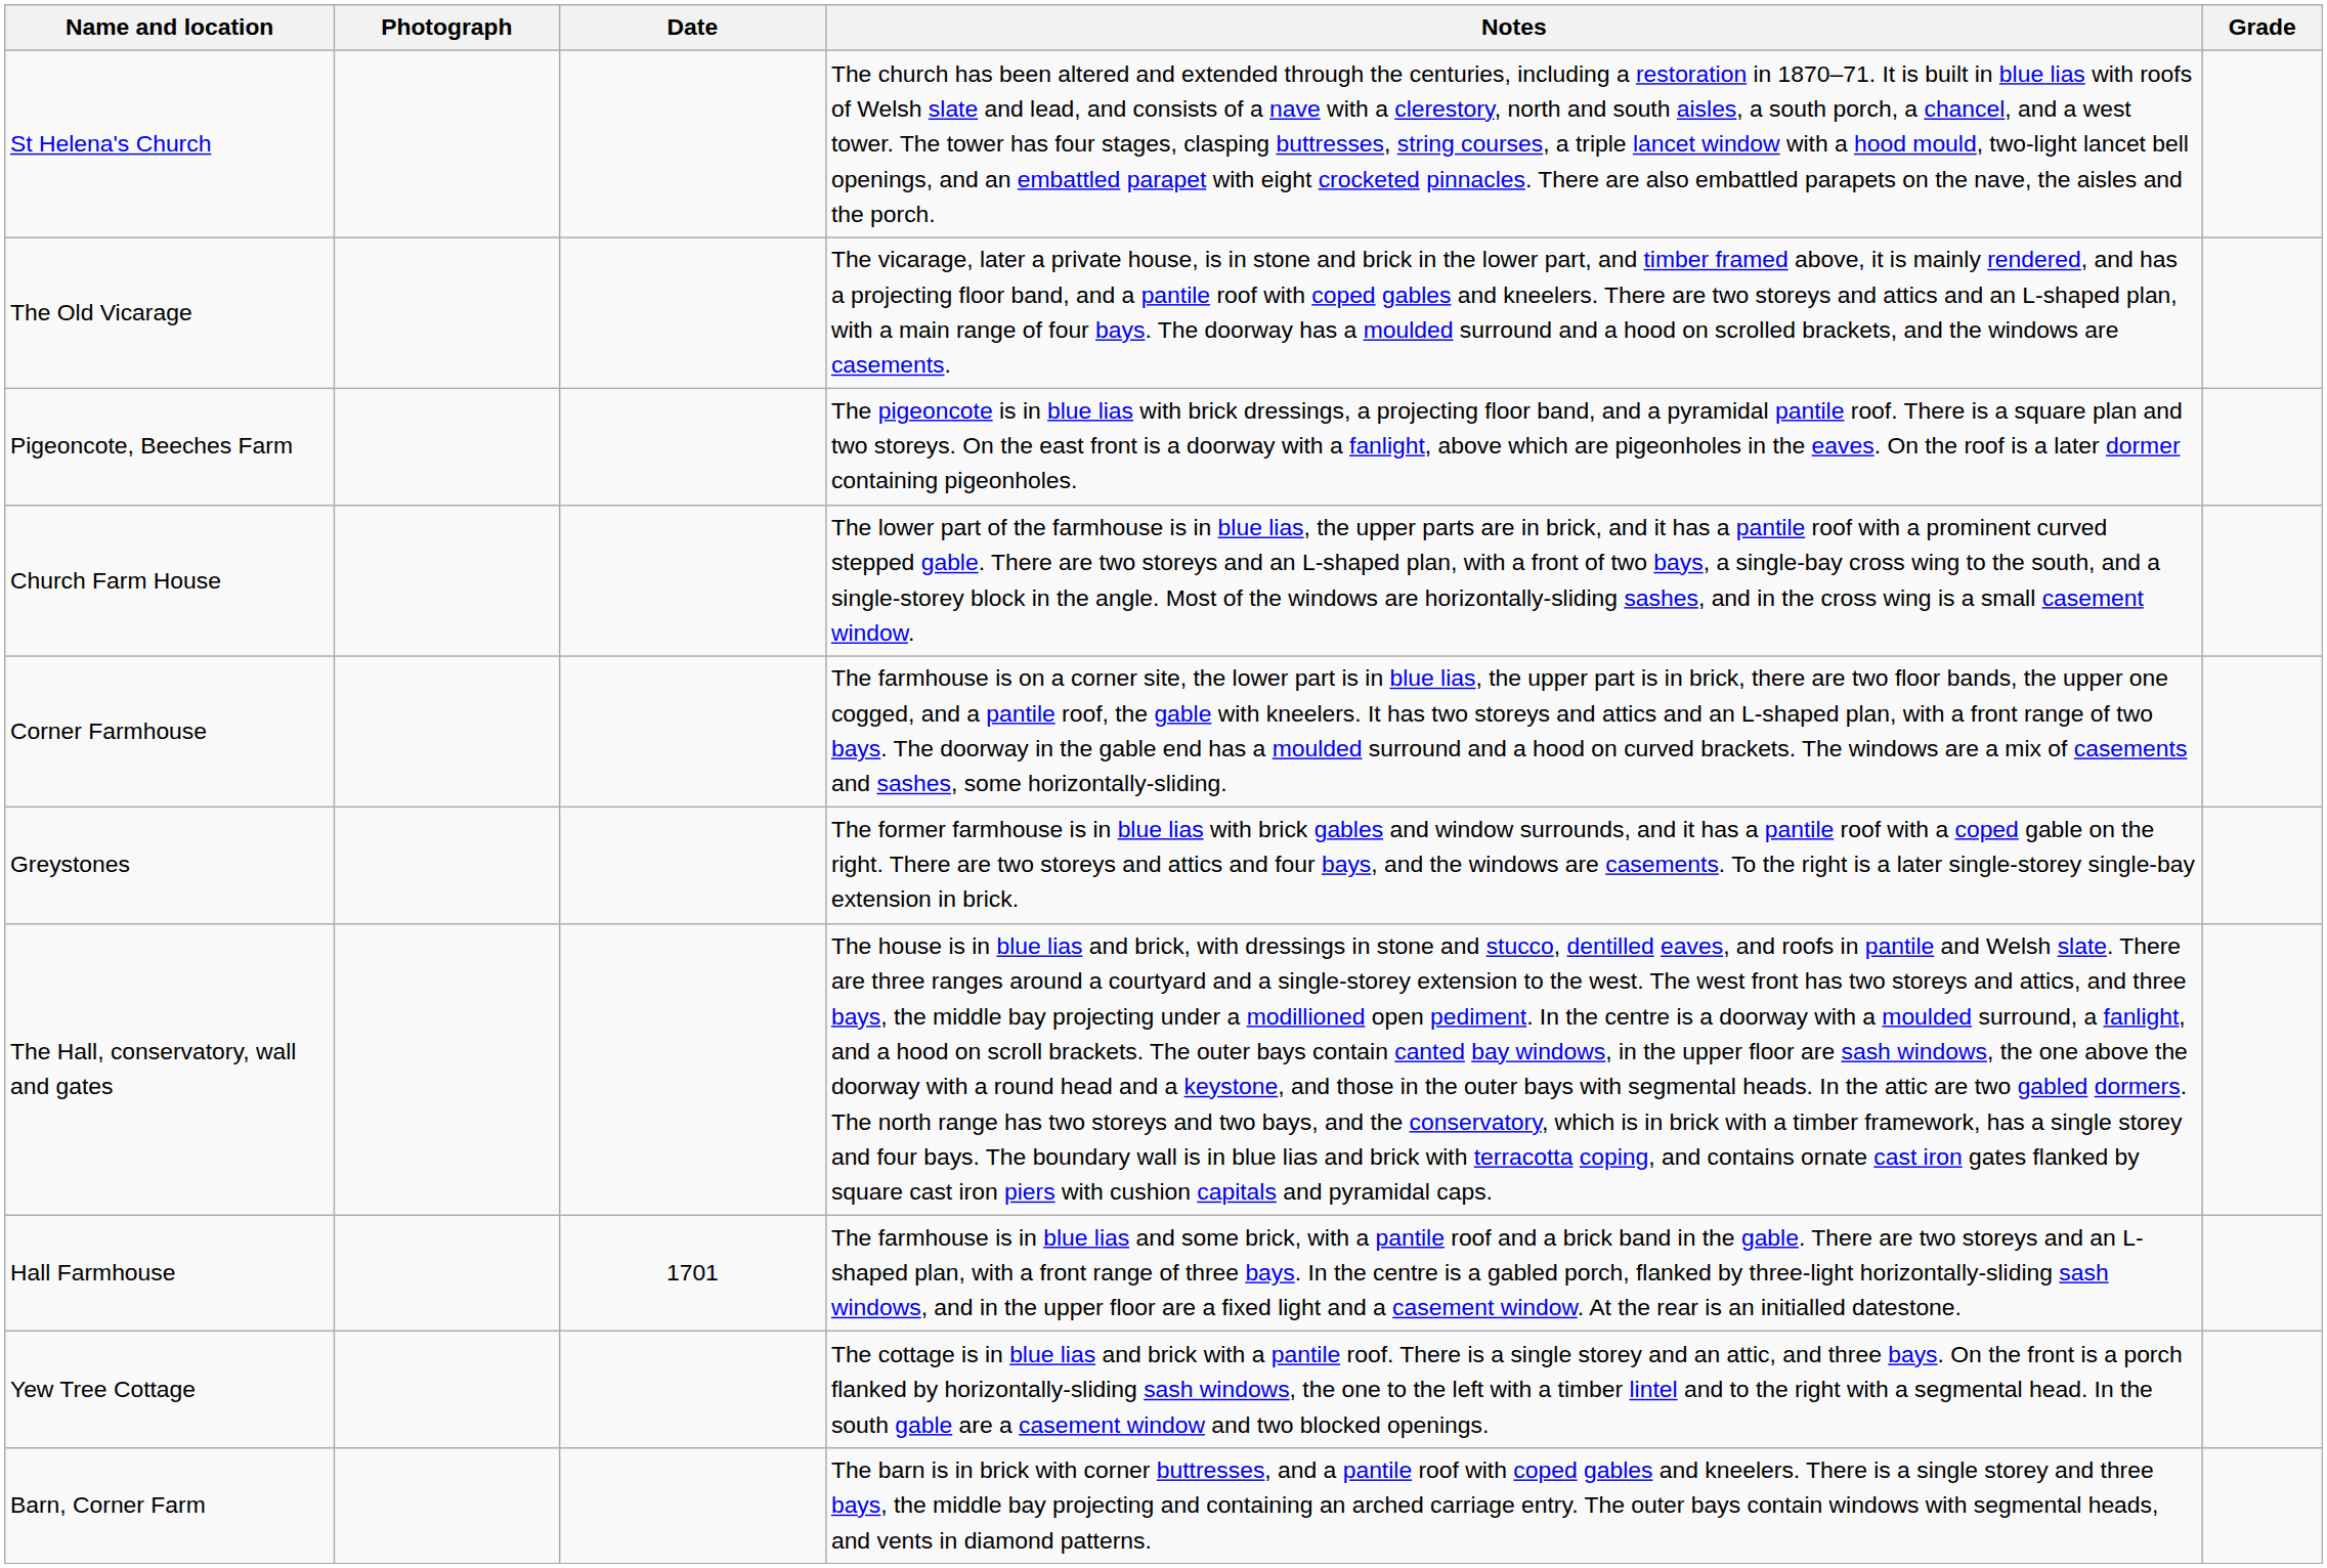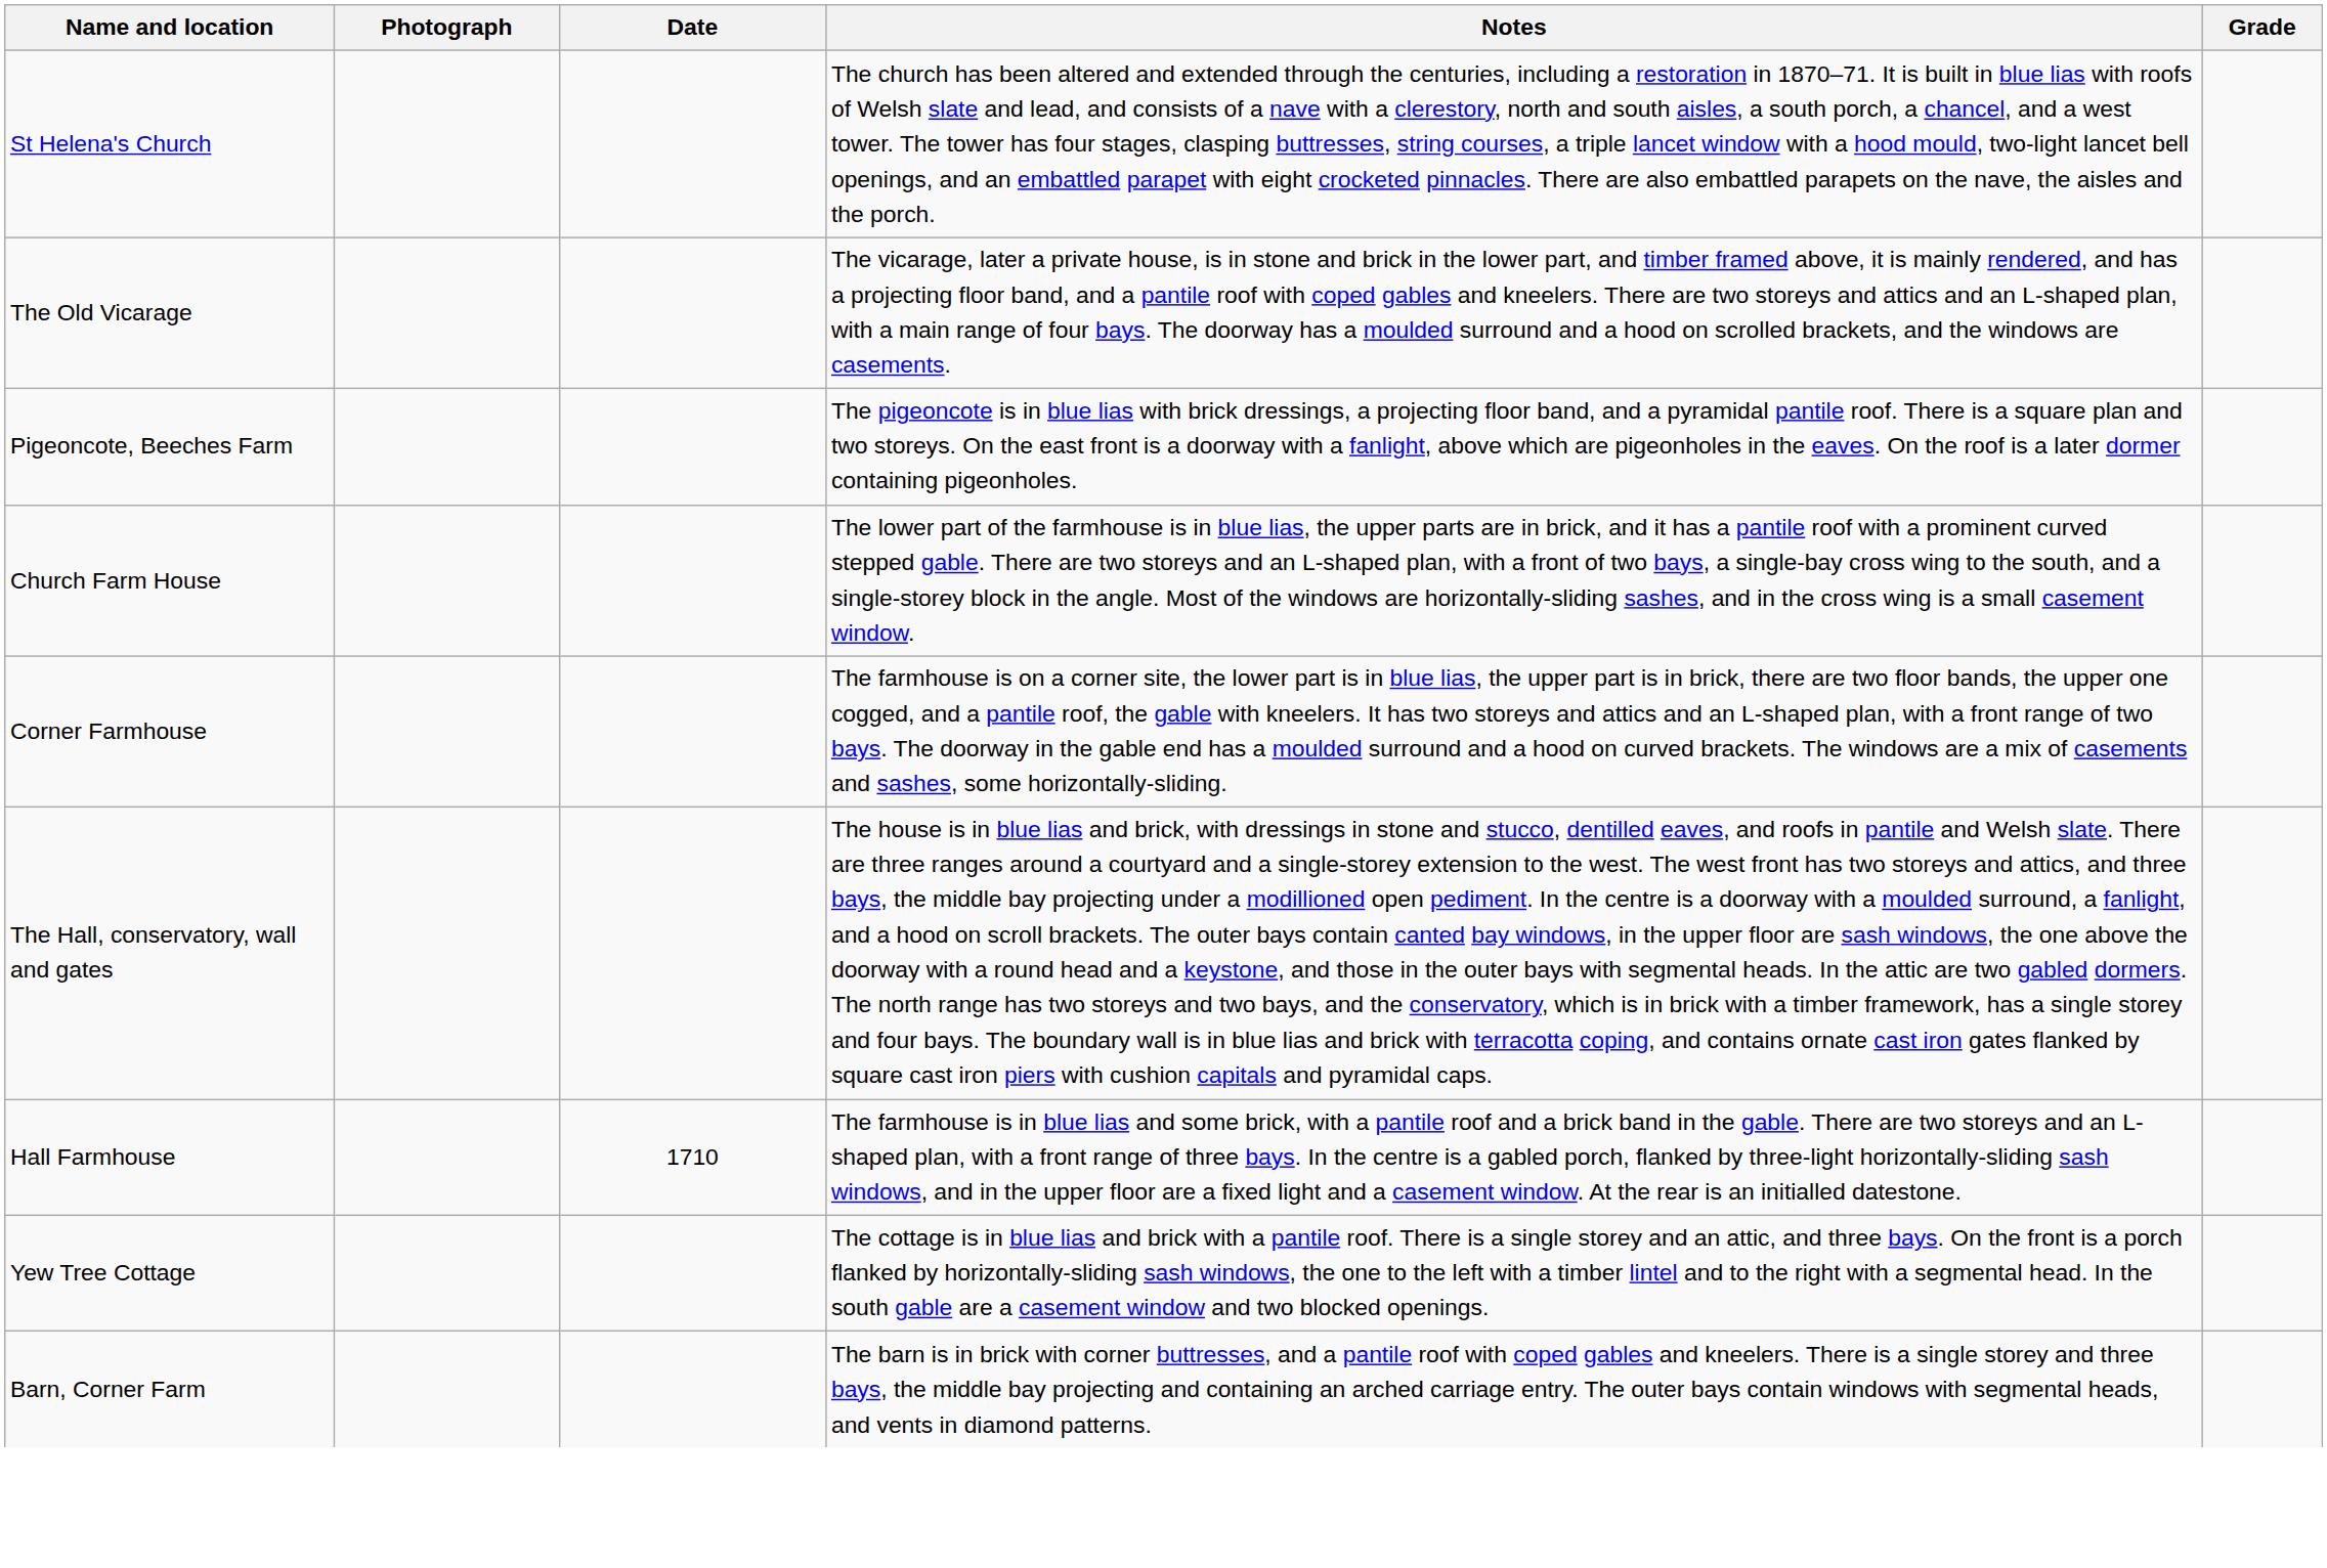- row: Greystones | The former farmhouse is in blue lias with brick gables and window surrounds, and it has a pantile roof with a coped gable on the right. There are two storeys and attics and four bays, and the windows are casements. To the right is a later single-storey single-bay extension in brick.
Hall Farmhouse | Date: 1701 -> 1710
